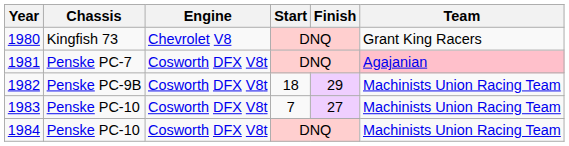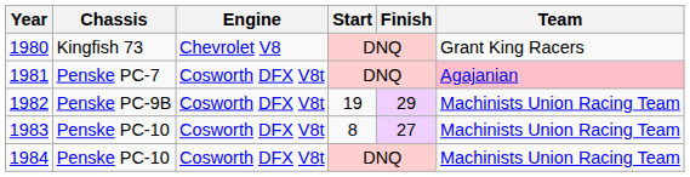1982 | Start: 18 -> 19
1983 | Start: 7 -> 8
